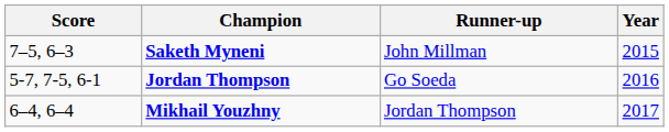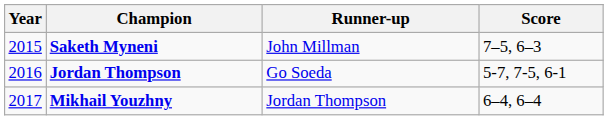columns swapped: Year <-> Score
